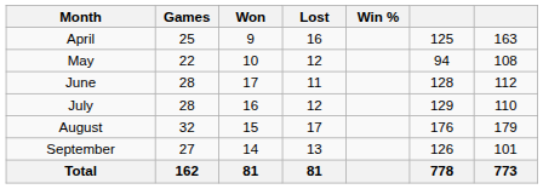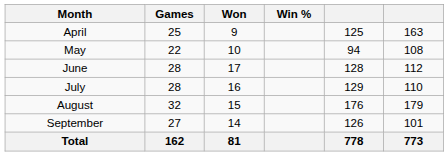- column: Lost | 16 | 12 | 11 | 12 | 17 | 13 | 81
